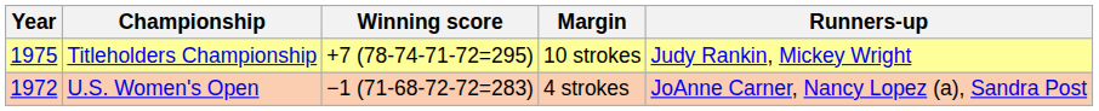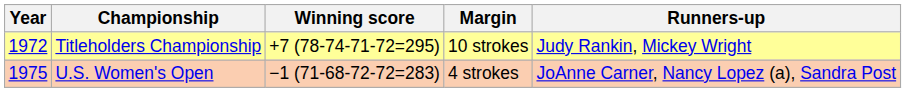Titleholders Championship | Year: 1975 -> 1972
U.S. Women's Open | Year: 1972 -> 1975
